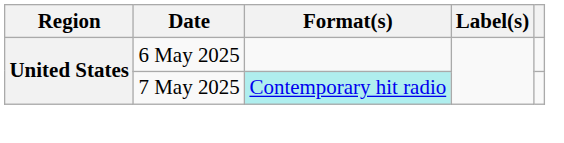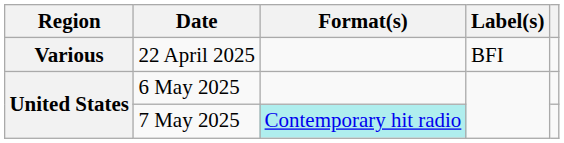+ row: Various | 22 April 2025 | BFI
